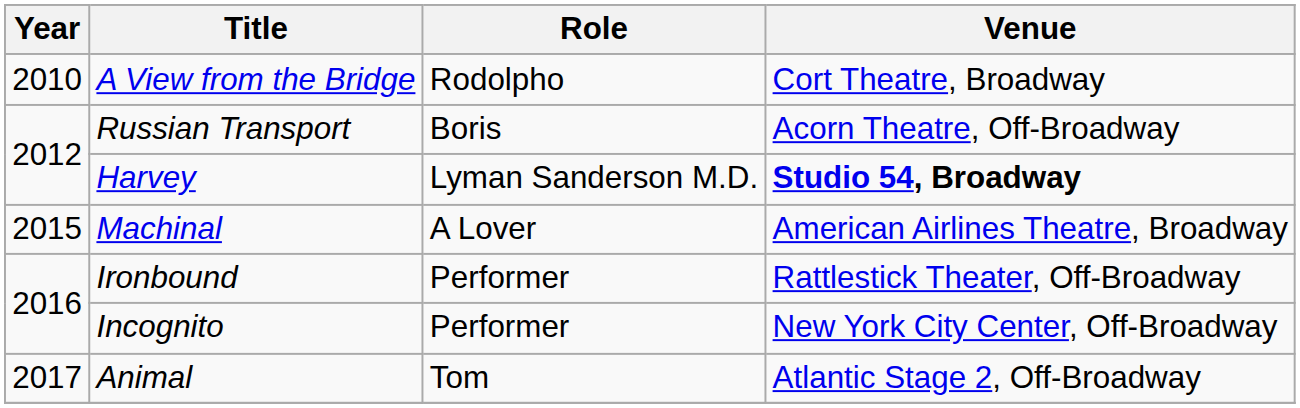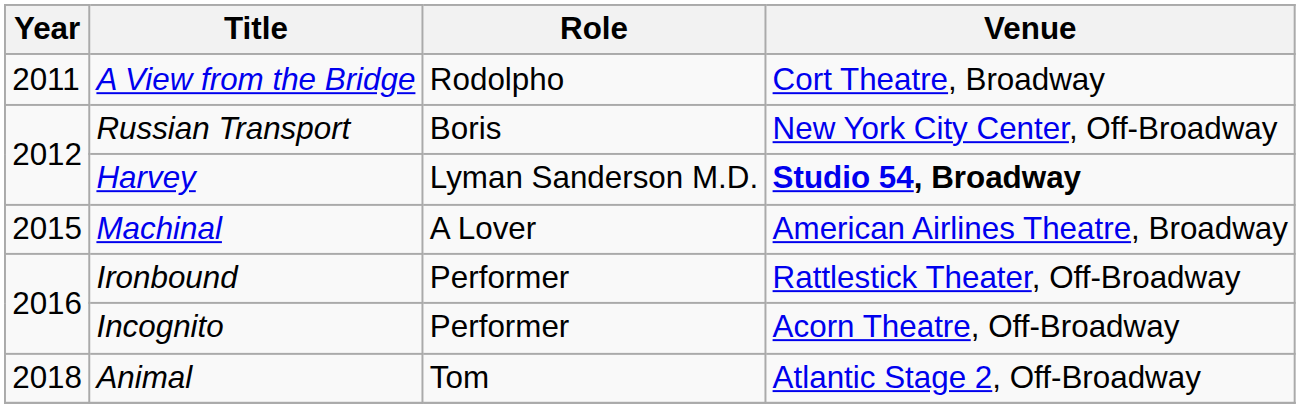A View from the Bridge | Year: 2010 -> 2011
Russian Transport | Venue: Acorn Theatre, Off-Broadway -> New York City Center, Off-Broadway
Incognito | Venue: New York City Center, Off-Broadway -> Acorn Theatre, Off-Broadway
Animal | Year: 2017 -> 2018
